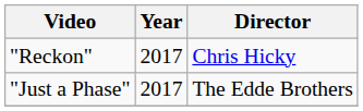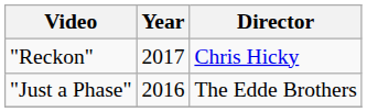"Just a Phase" | Year: 2017 -> 2016
